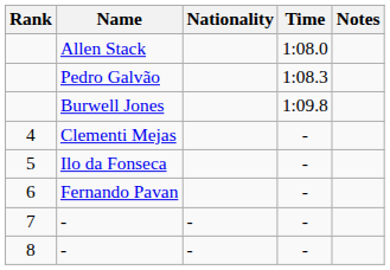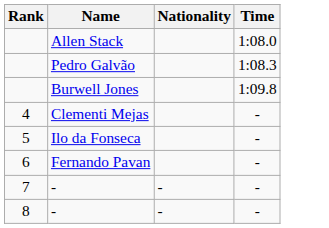- column: Notes
